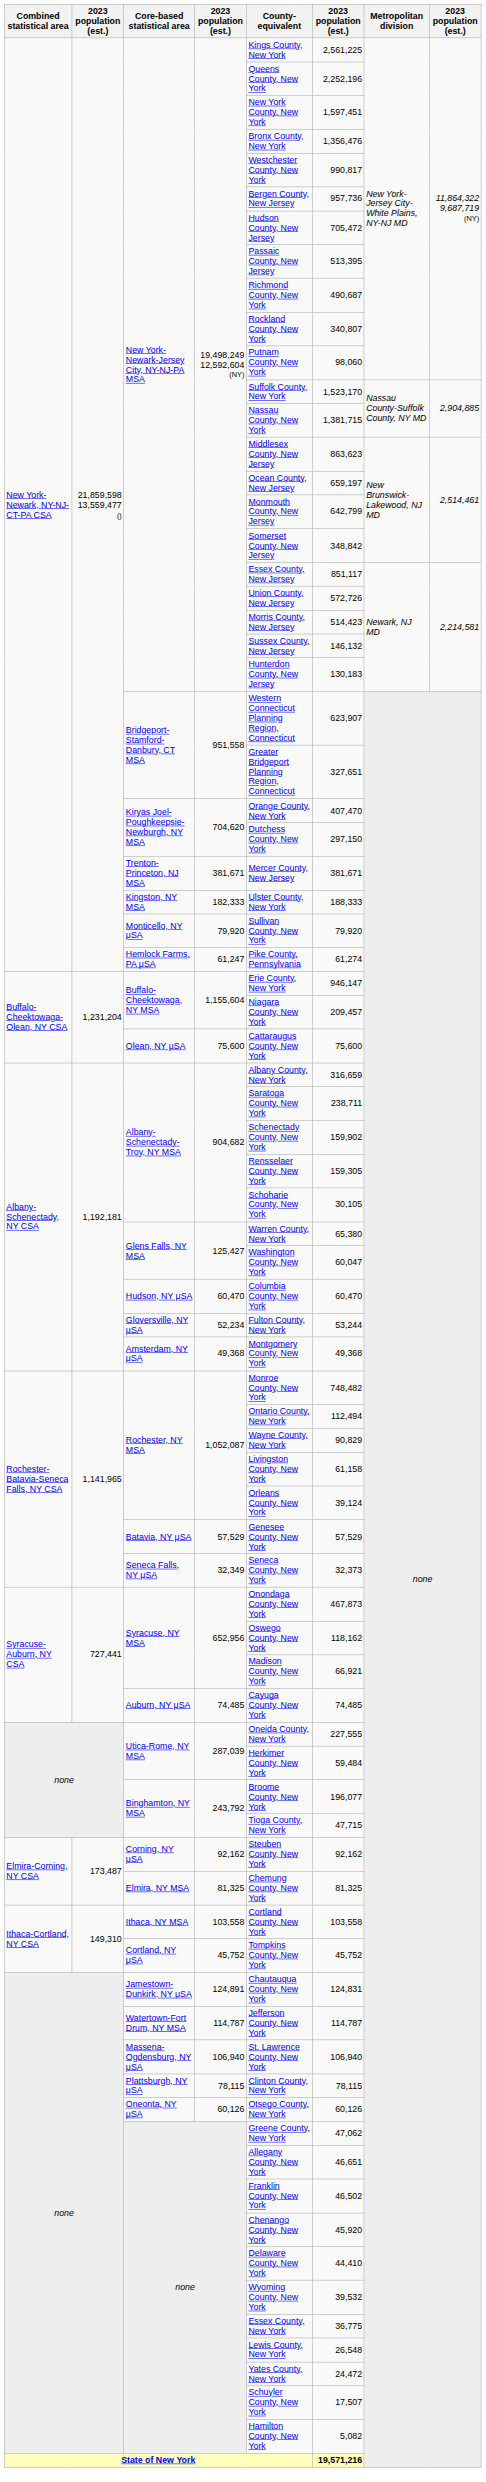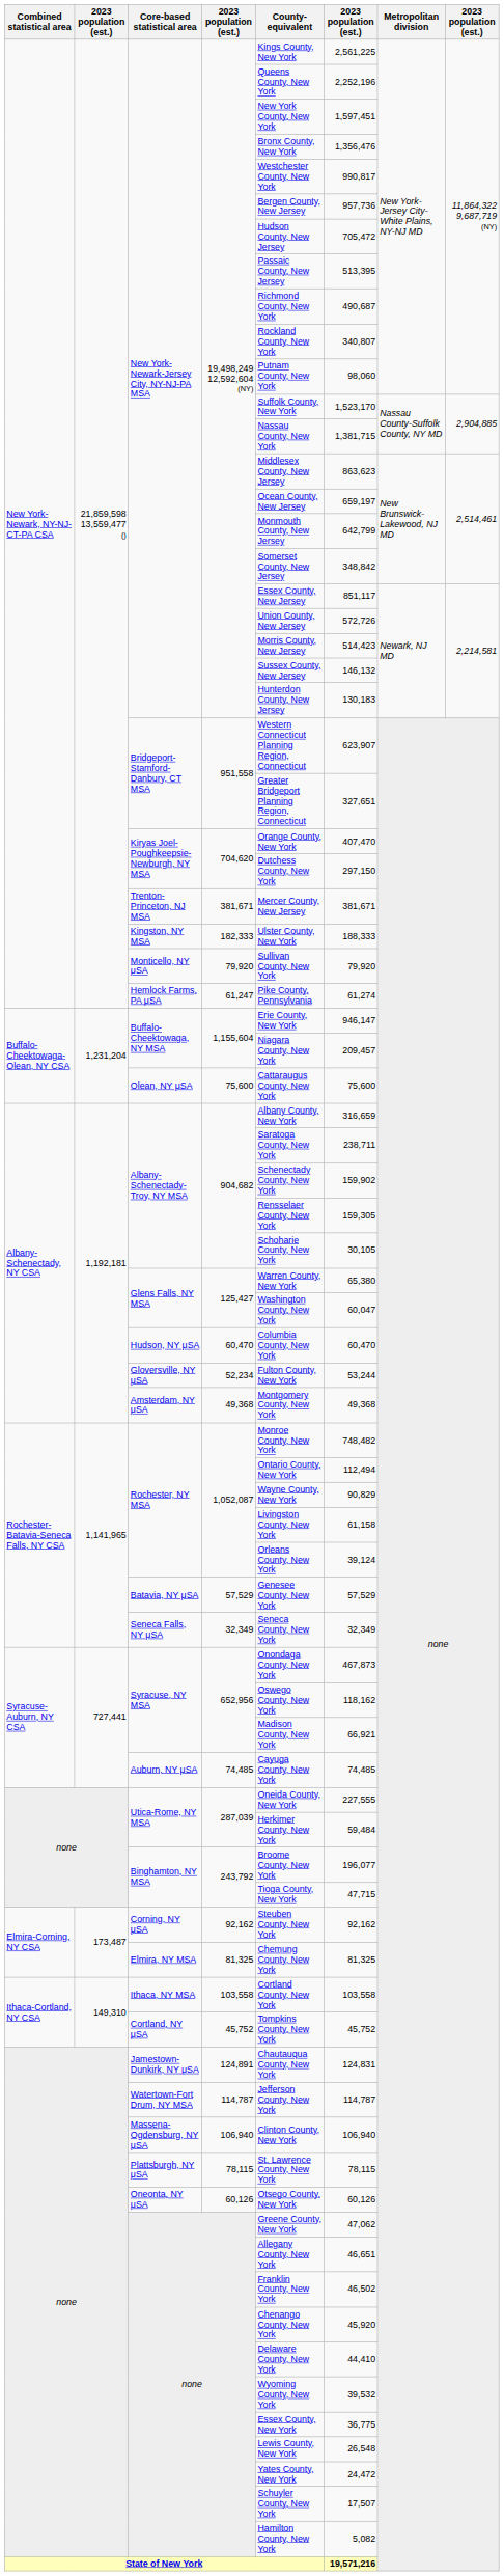Seneca Falls, NY μSA | column 6: 32,373 -> 32,349
Massena-Ogdensburg, NY μSA | County-equivalent: St. Lawrence County, New York -> Clinton County, New York
Plattsburgh, NY μSA | County-equivalent: Clinton County, New York -> St. Lawrence County, New York
